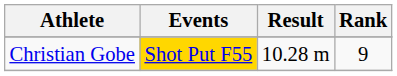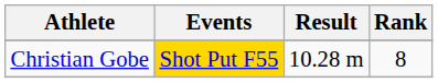Christian Gobe | Rank: 9 -> 8
